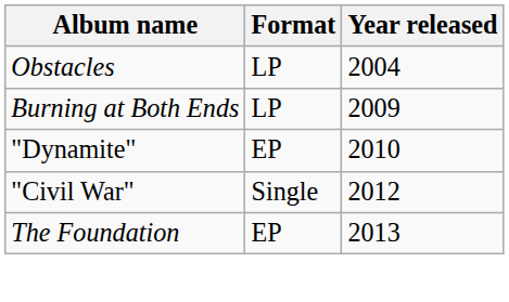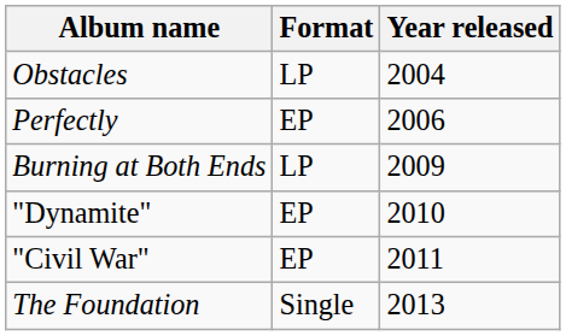+ row: Perfectly | EP | 2006
"Civil War" | Format: Single -> EP
"Civil War" | Year released: 2012 -> 2011
The Foundation | Format: EP -> Single
